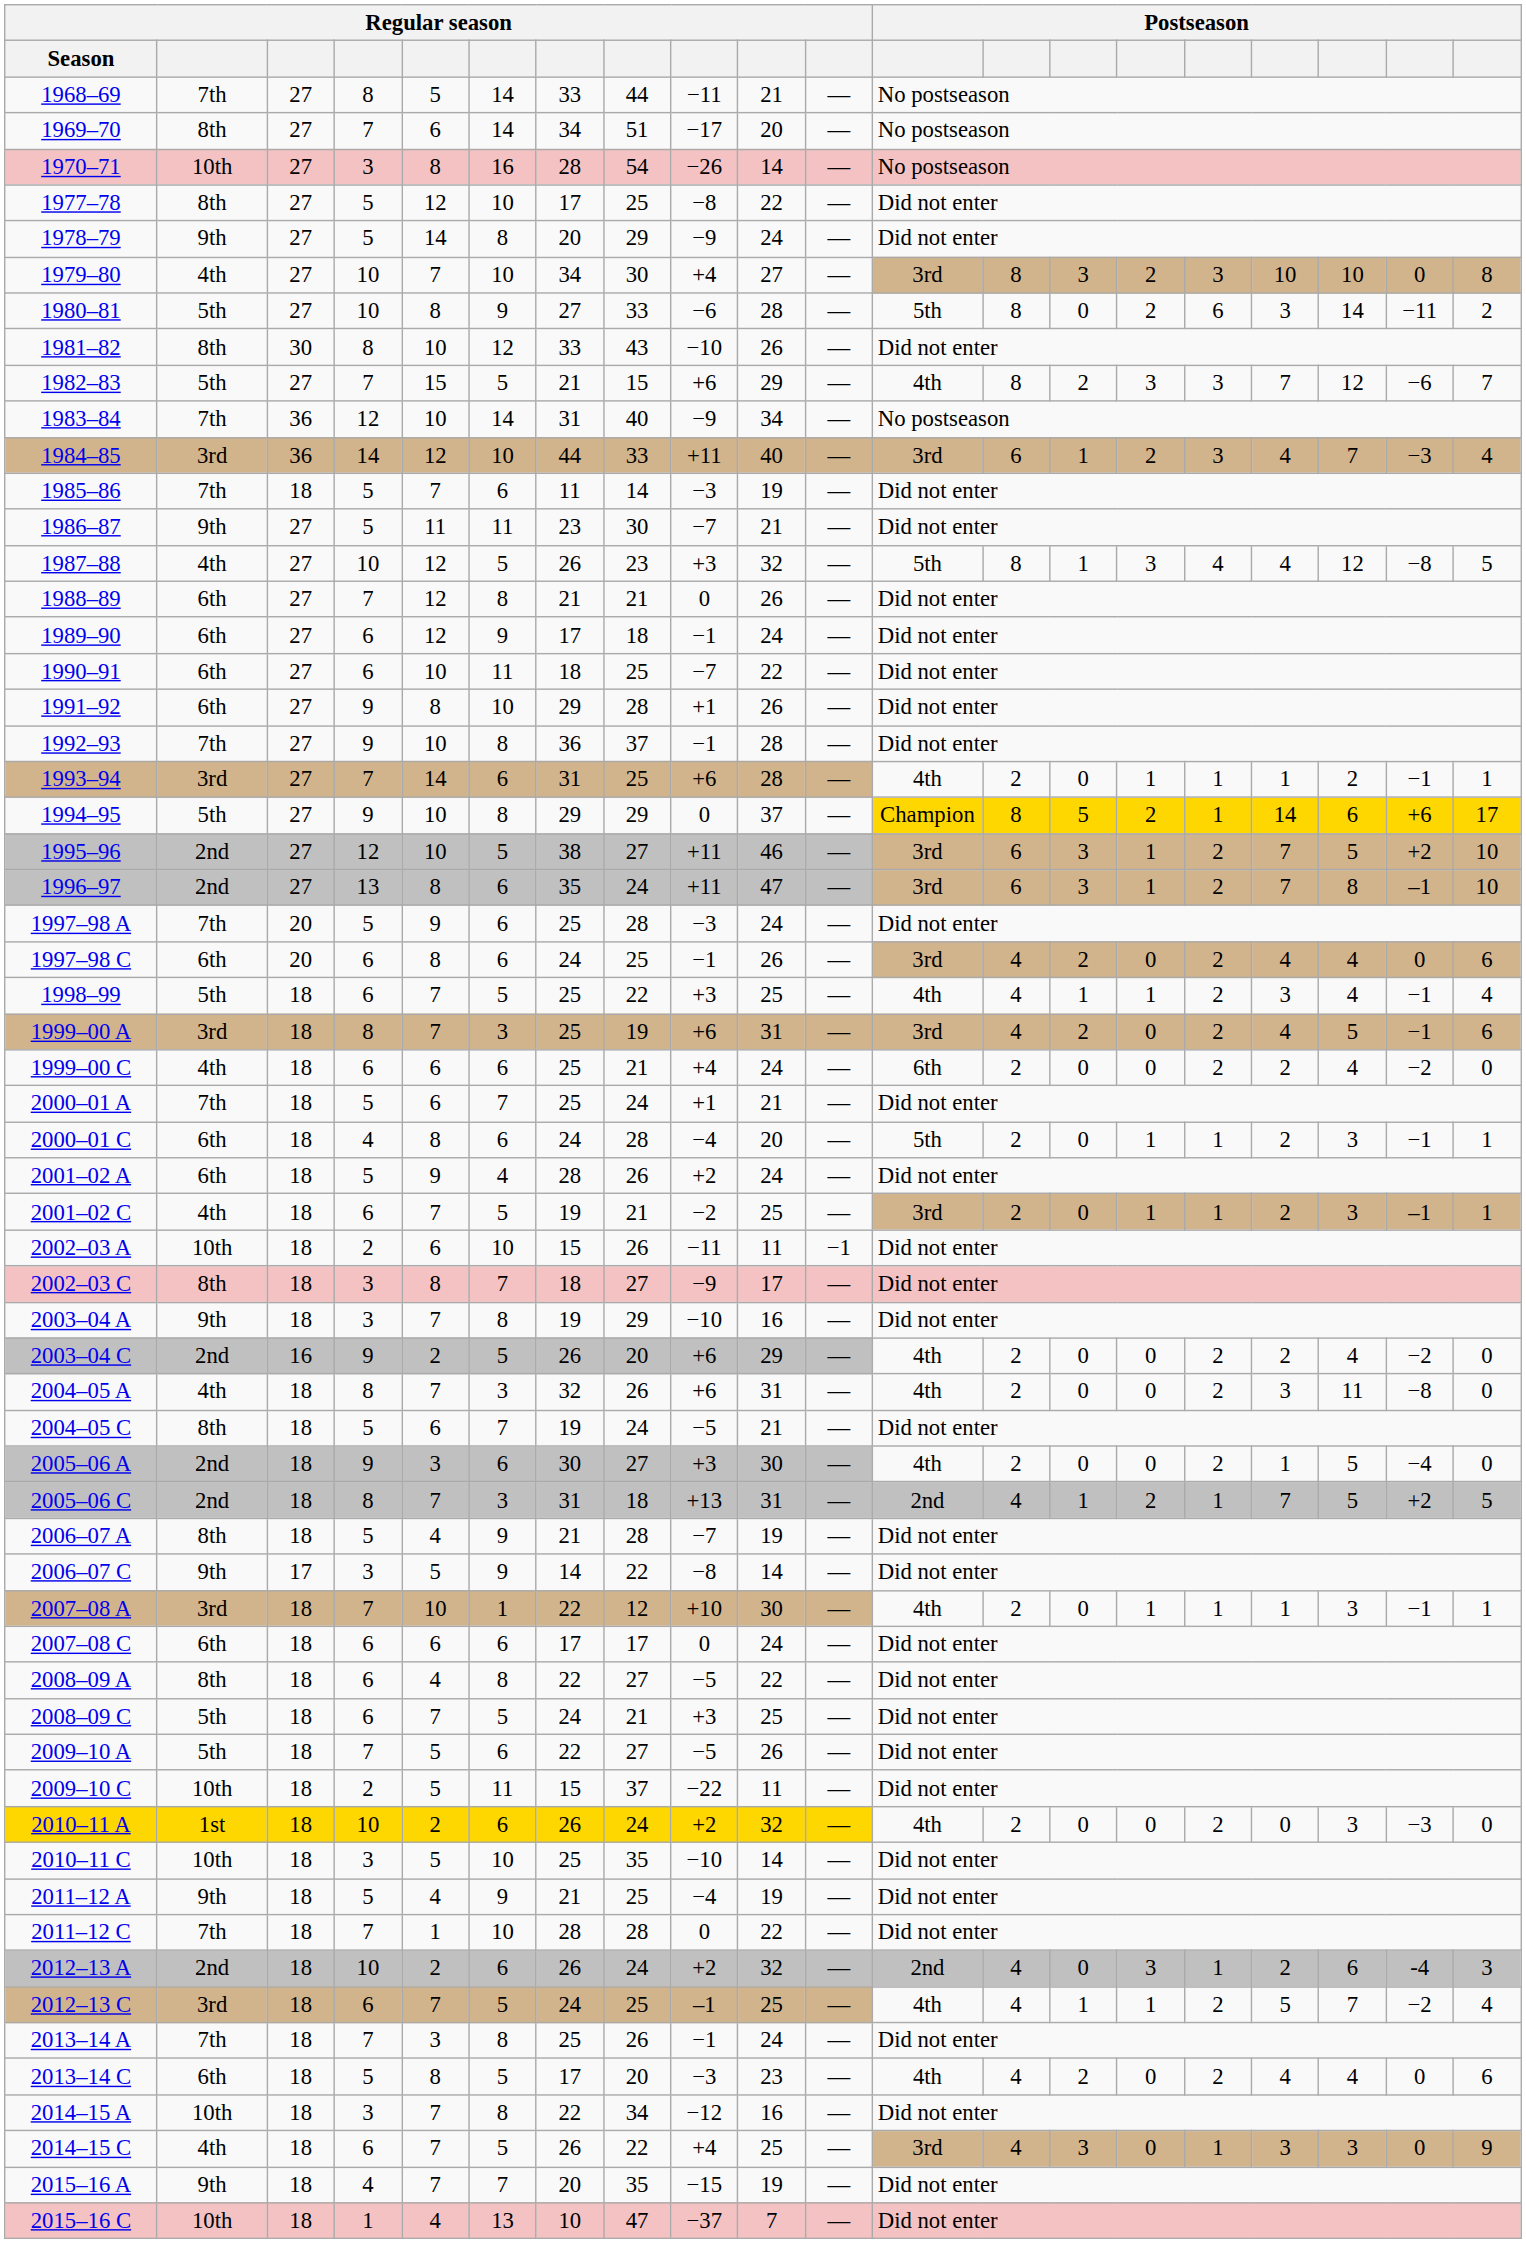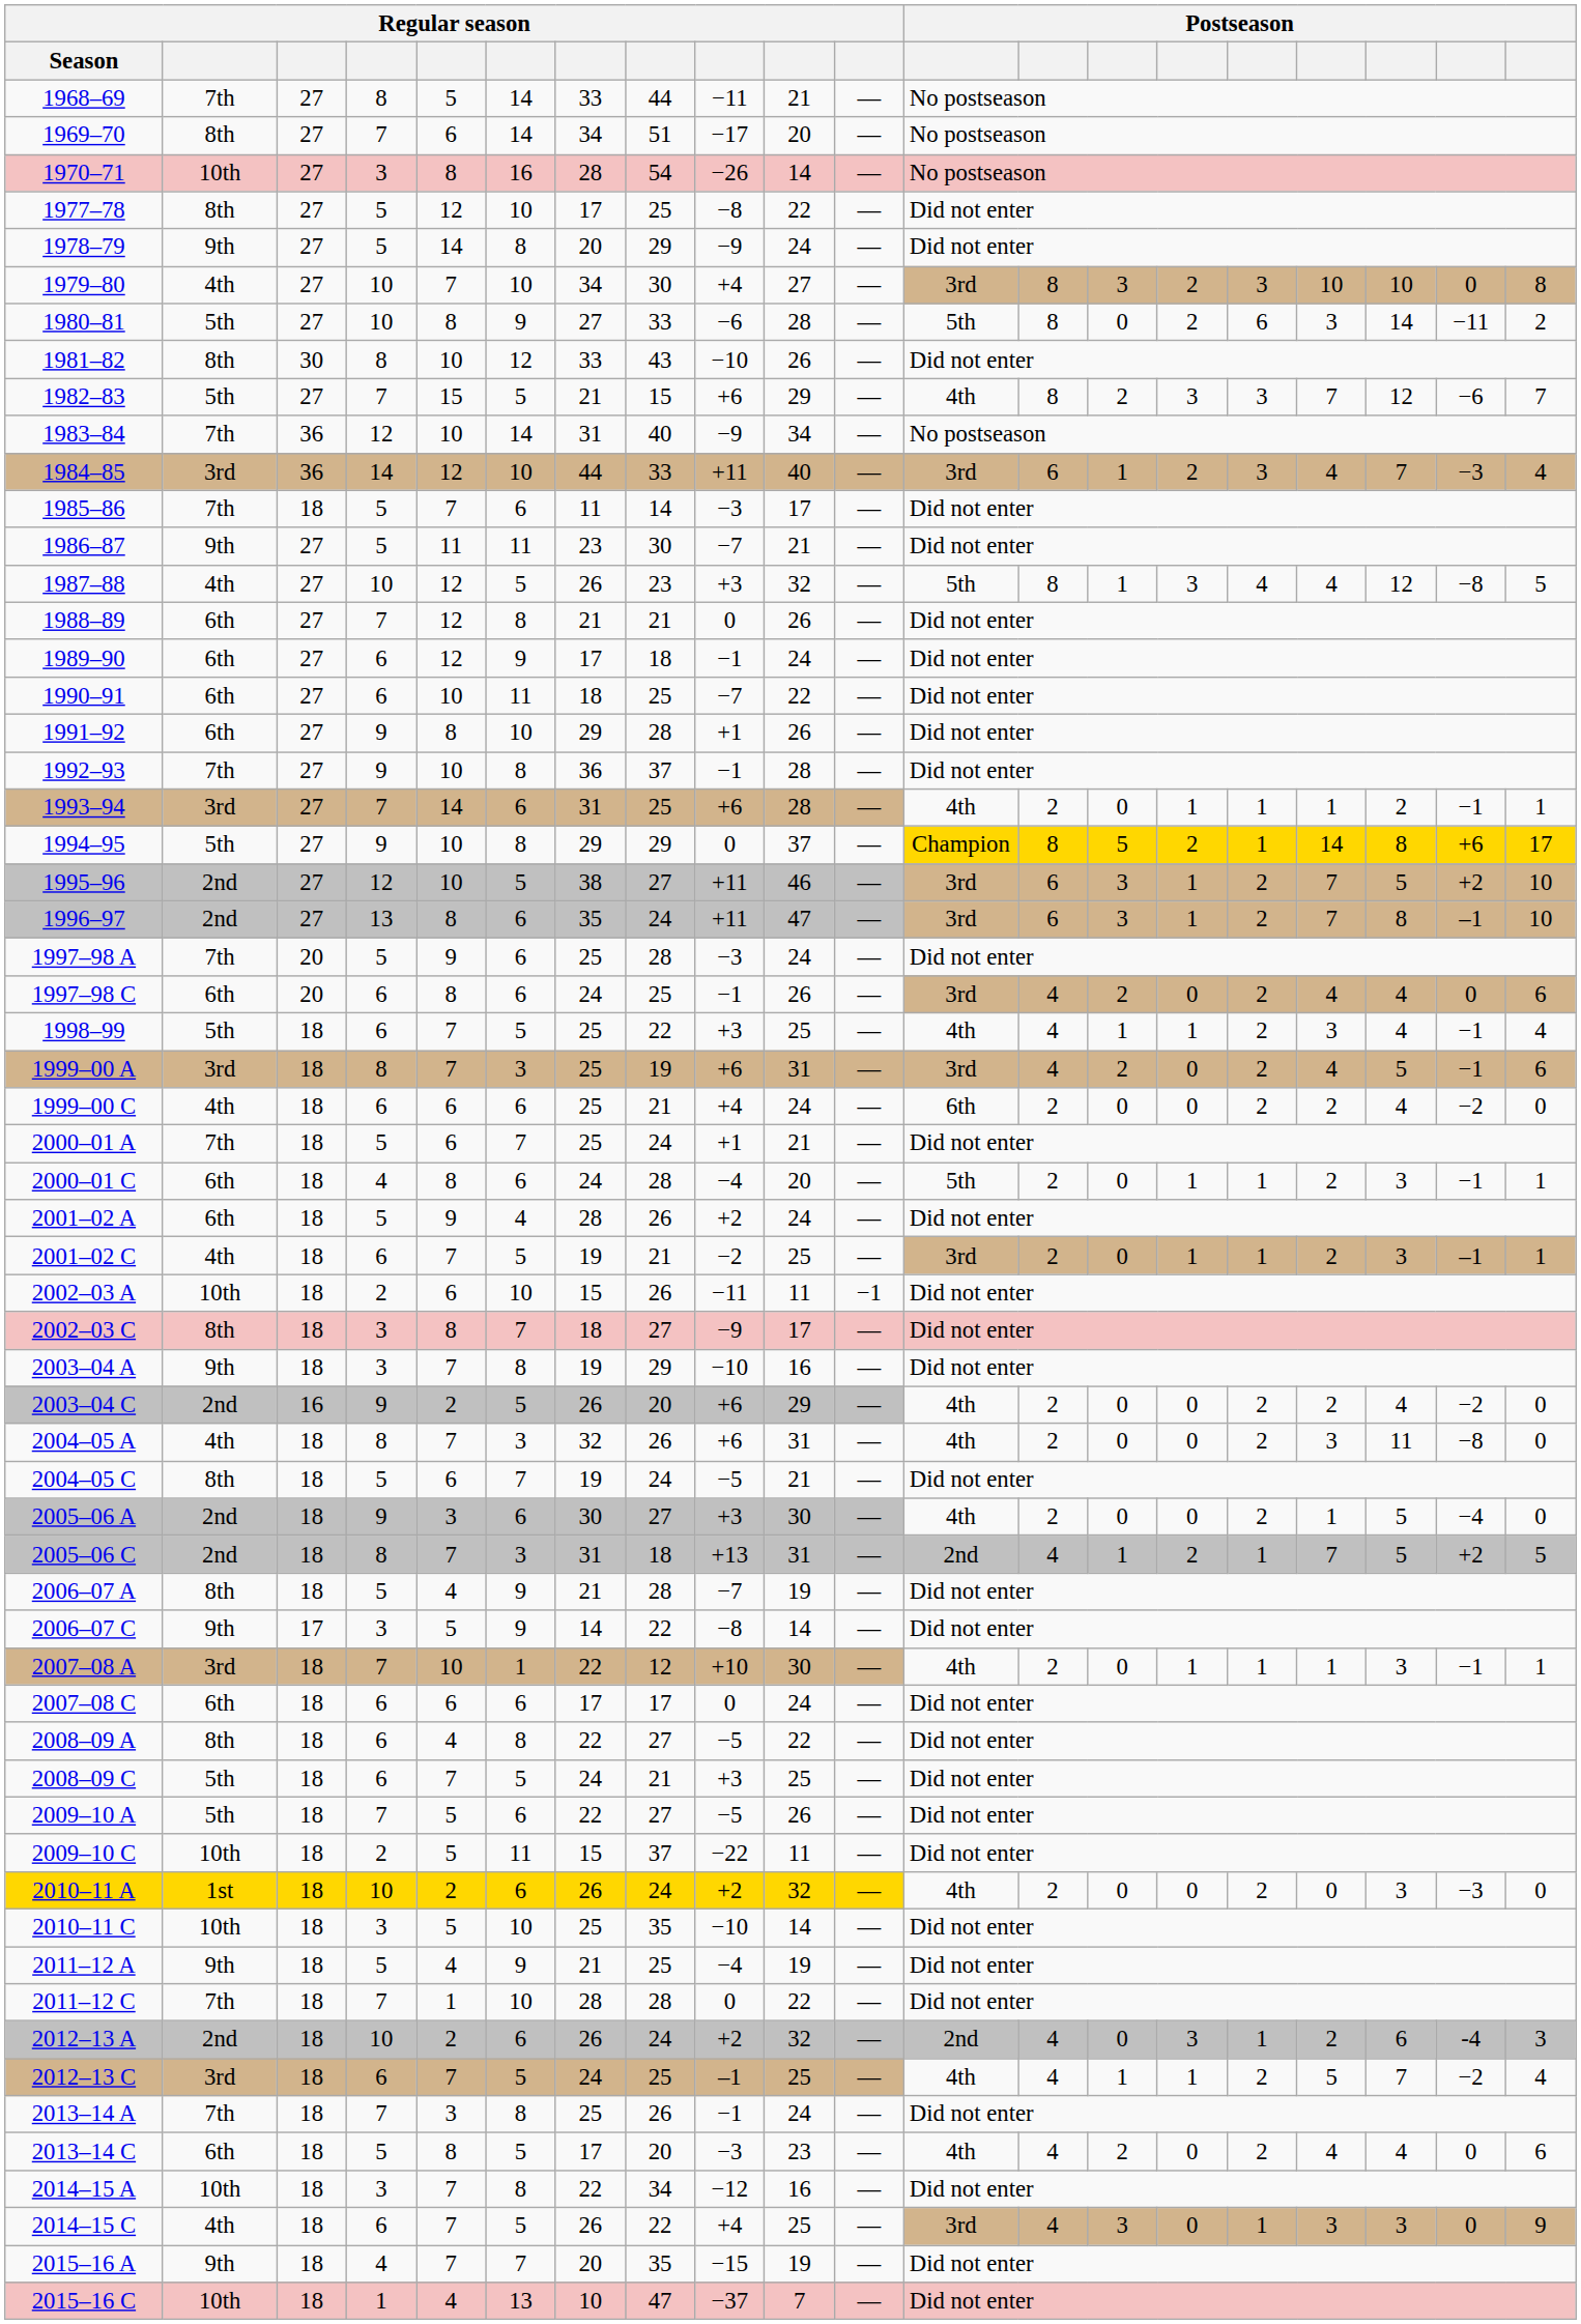1985–86 | column 10: 19 -> 17
1994–95 | column 18: 6 -> 8
